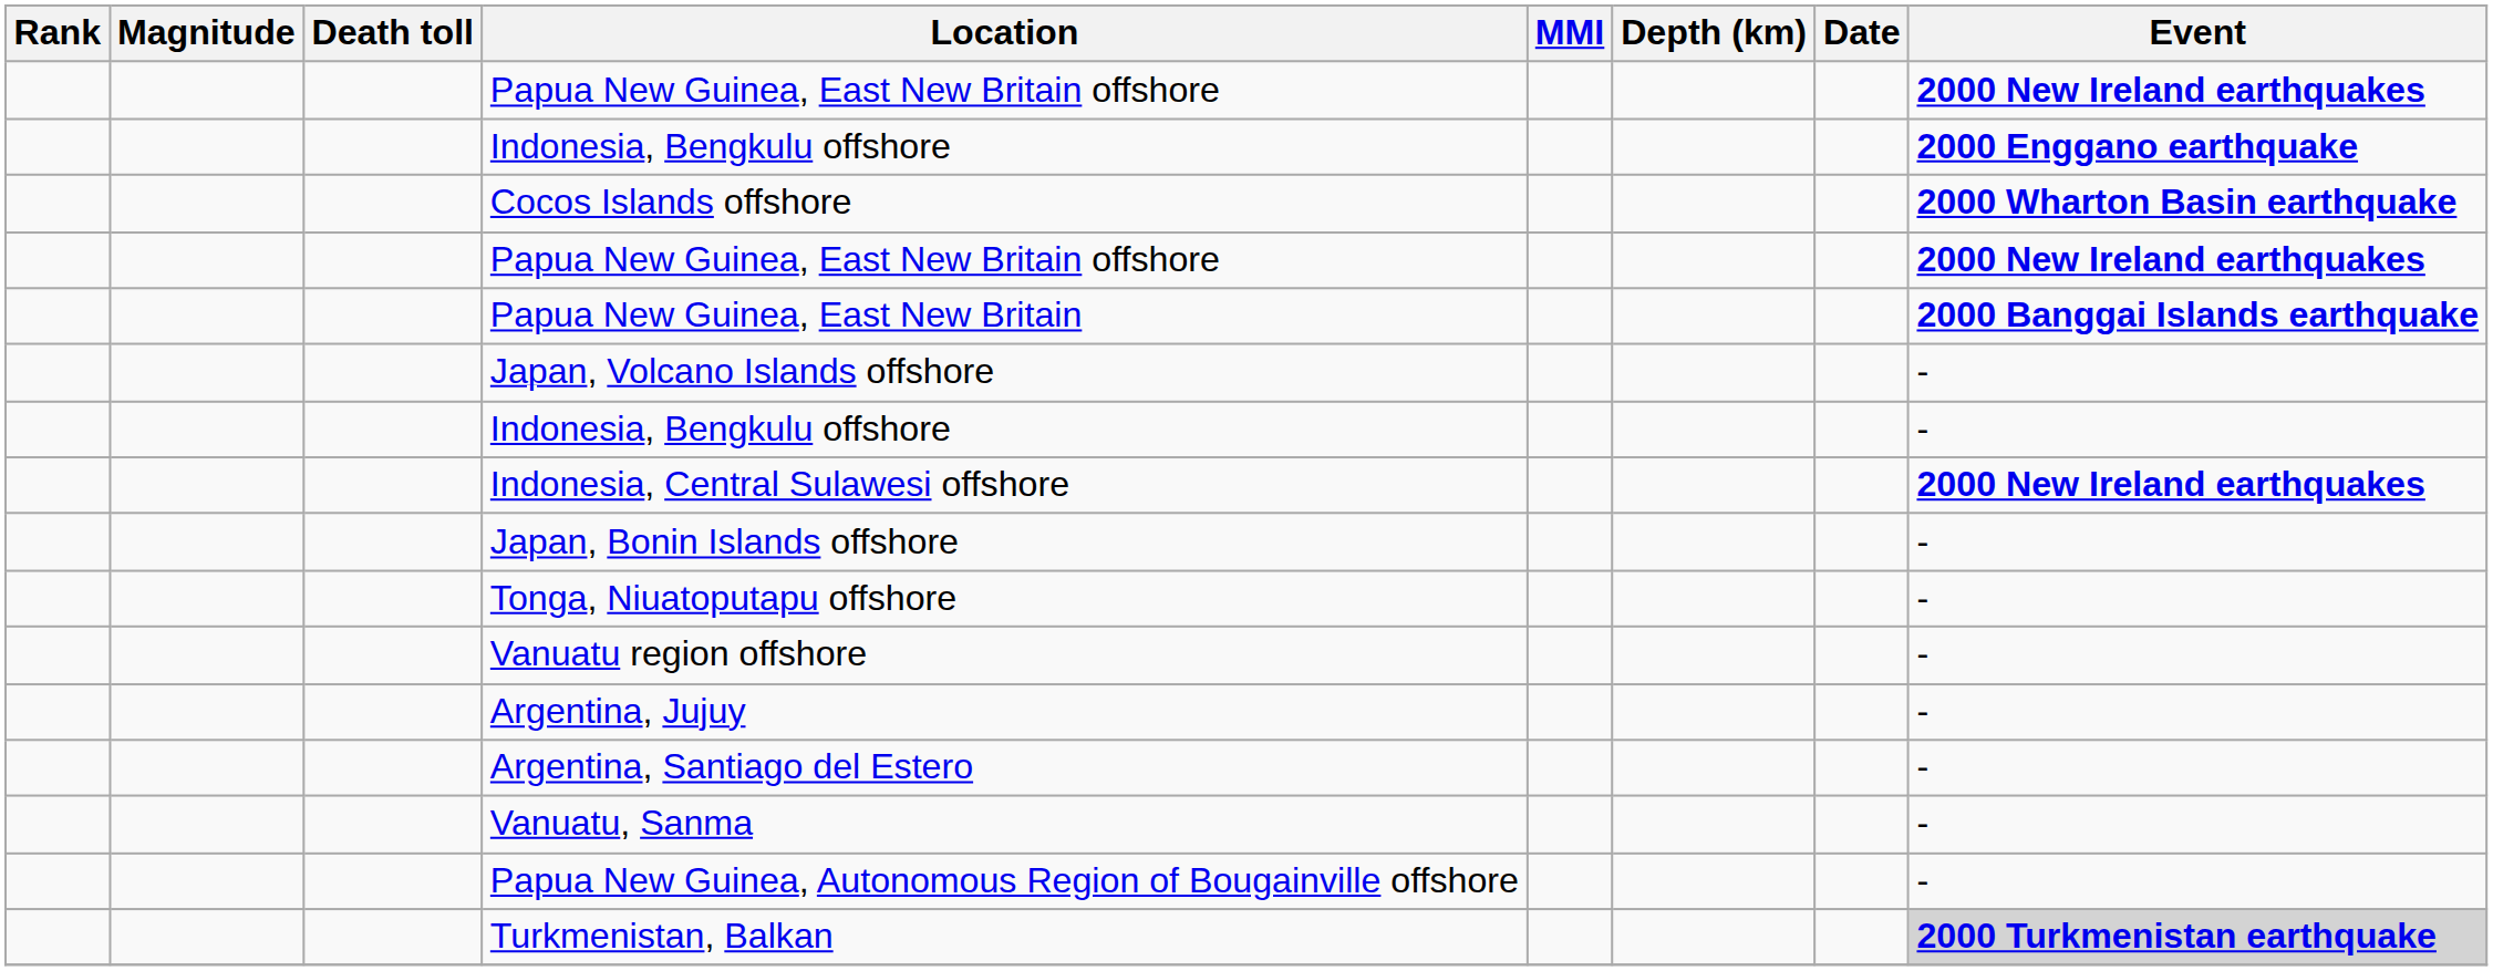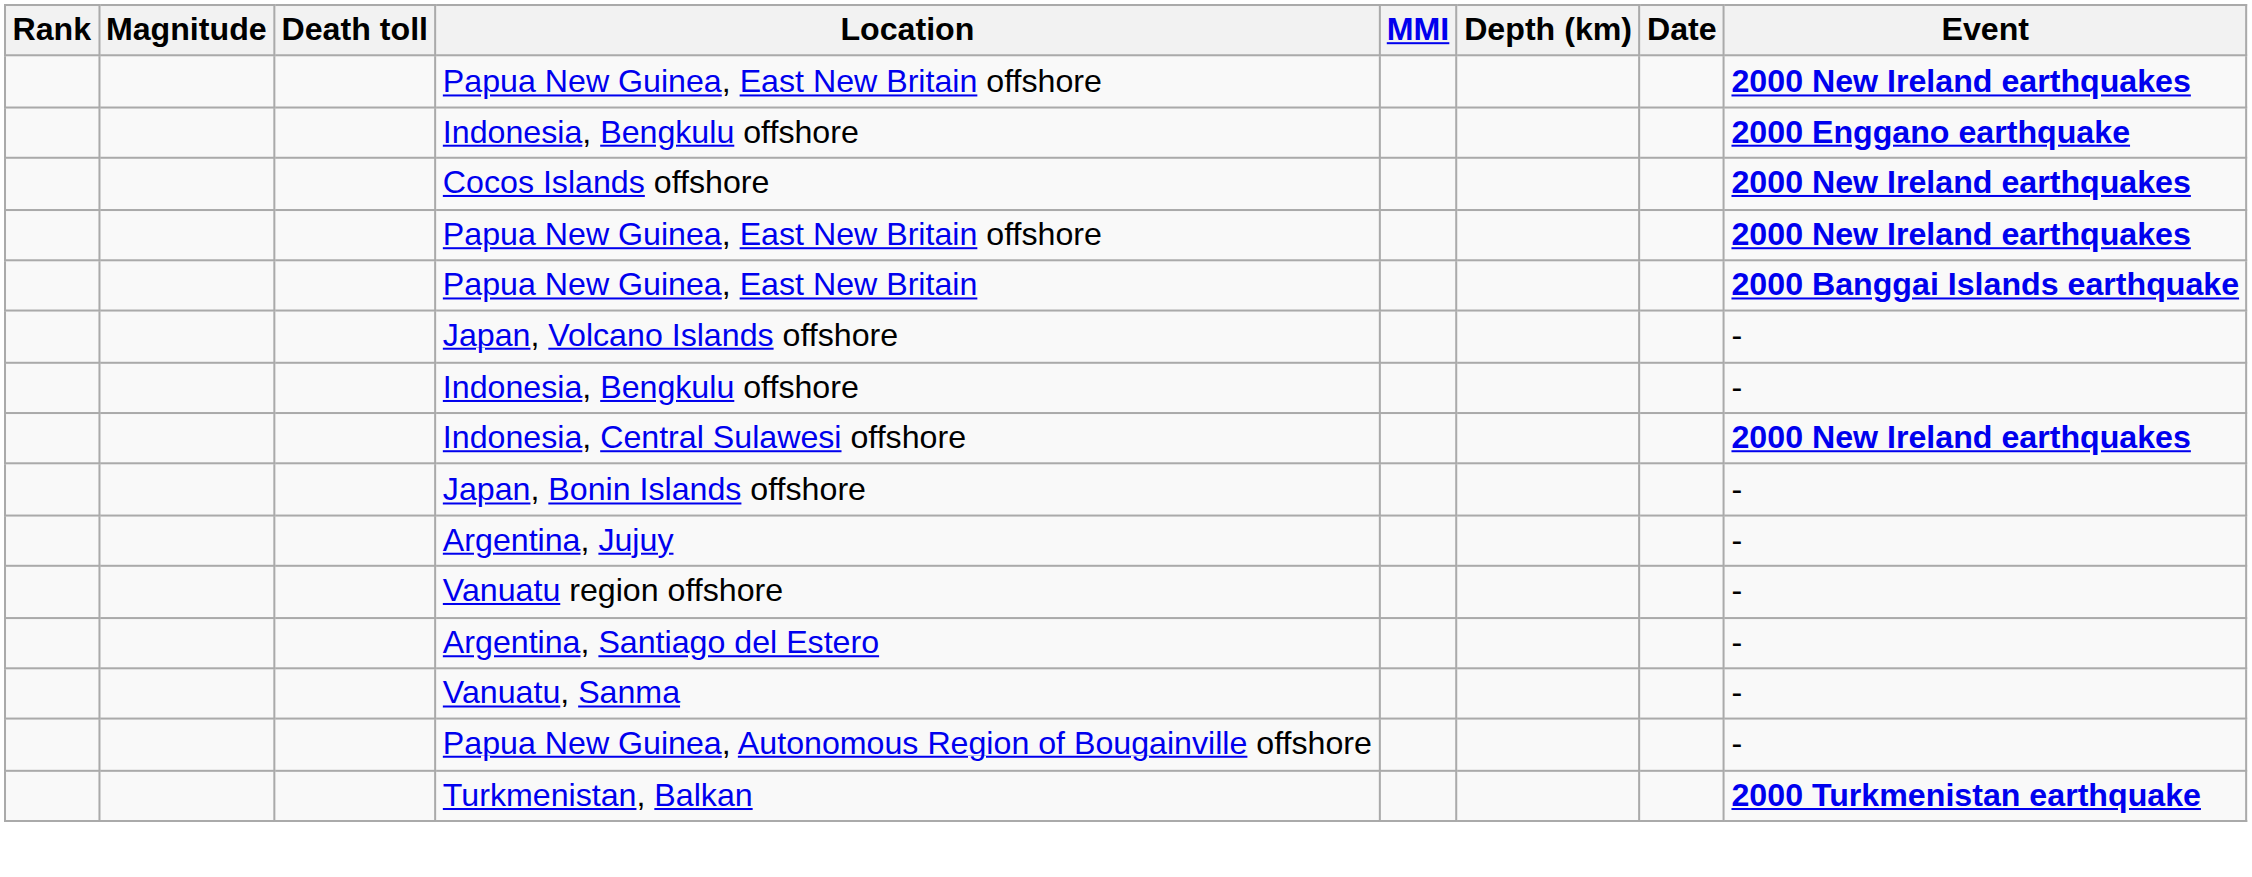Cocos Islands offshore | Event: 2000 Wharton Basin earthquake -> 2000 New Ireland earthquakes
- row: Tonga, Niuatoputapu offshore | -
rows swapped: Argentina, Jujuy <-> Vanuatu region offshore
Turkmenistan, Balkan | Event: lightgrey background -> no background
